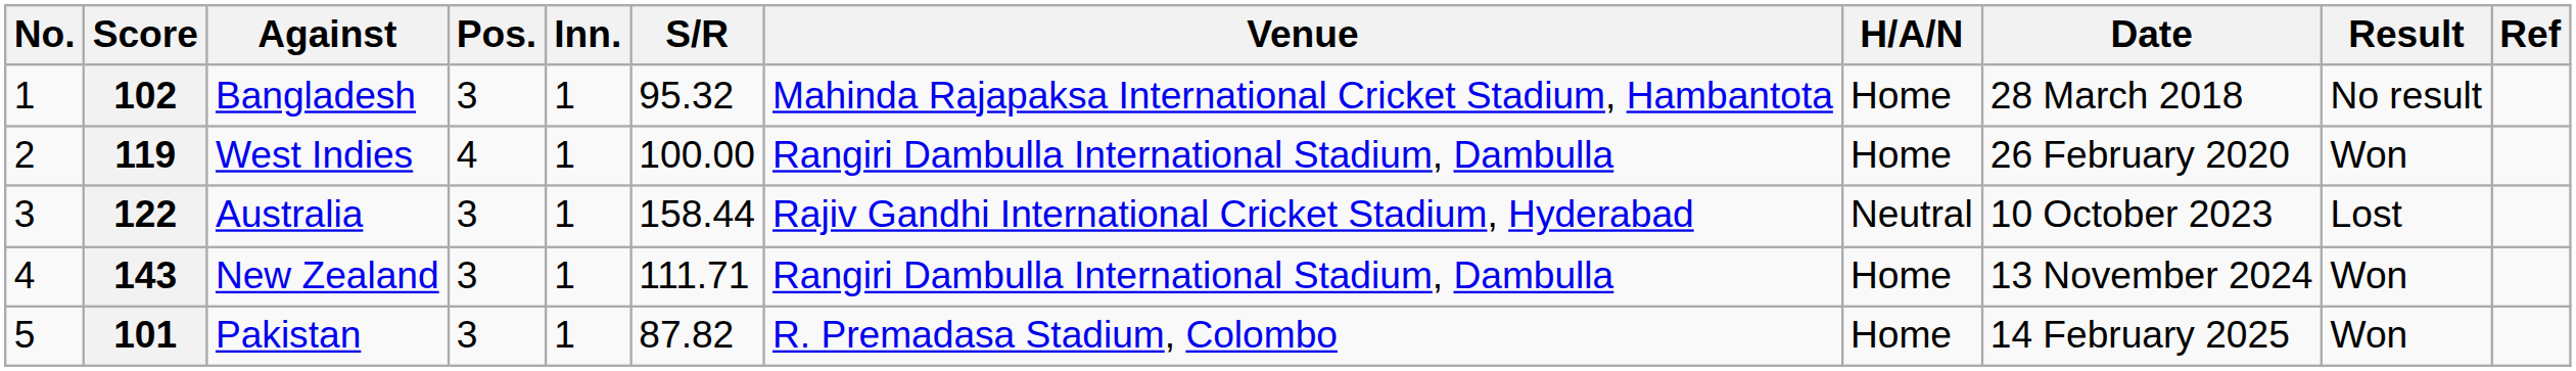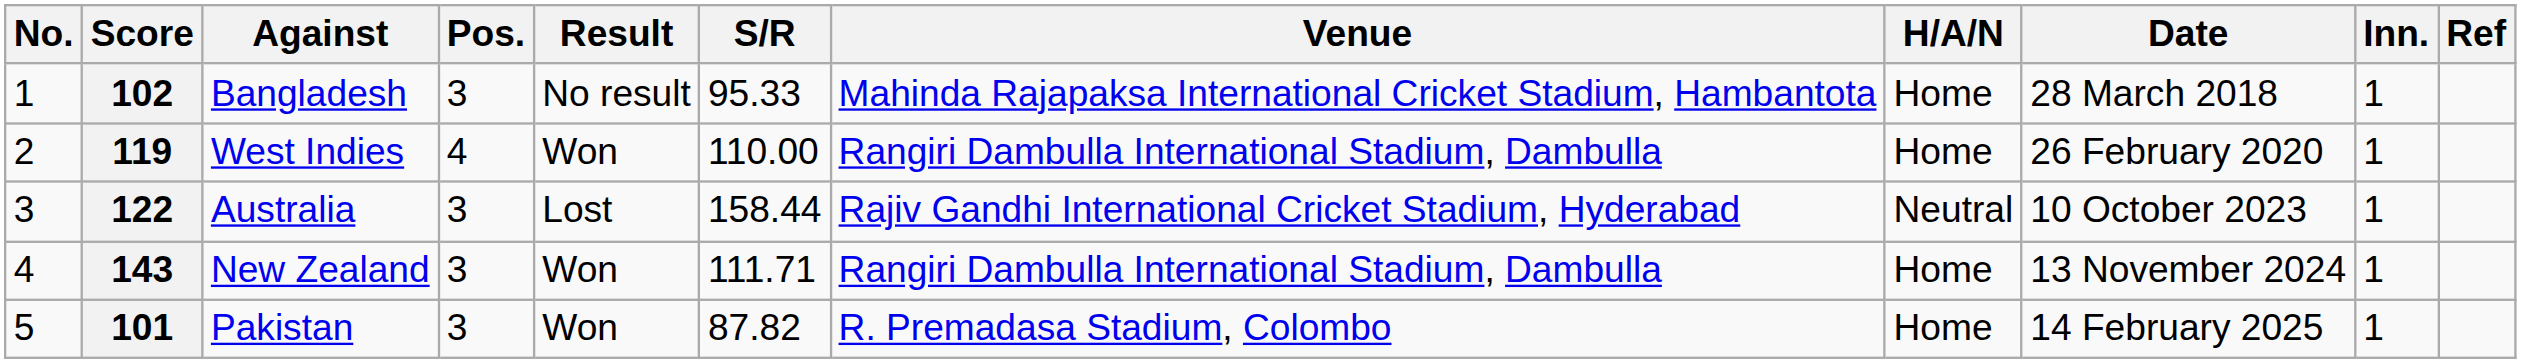columns swapped: Inn. <-> Result
102 | S/R: 95.32 -> 95.33
119 | S/R: 100.00 -> 110.00
